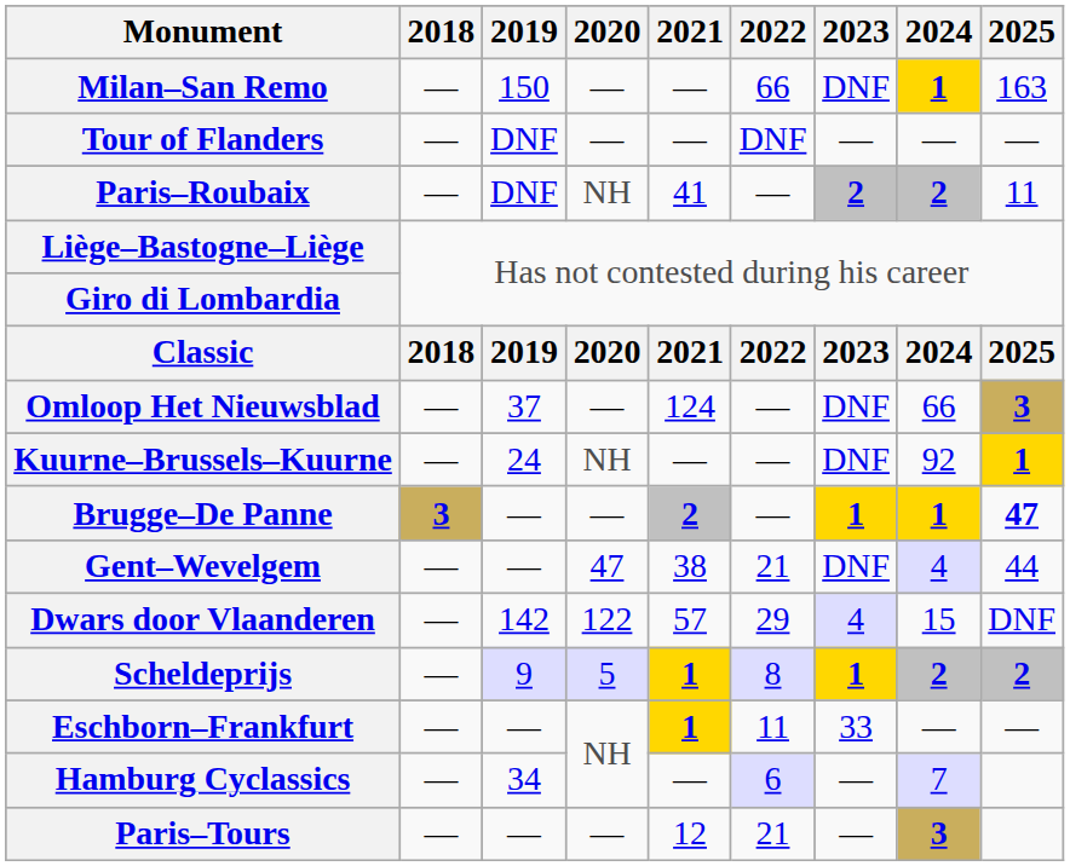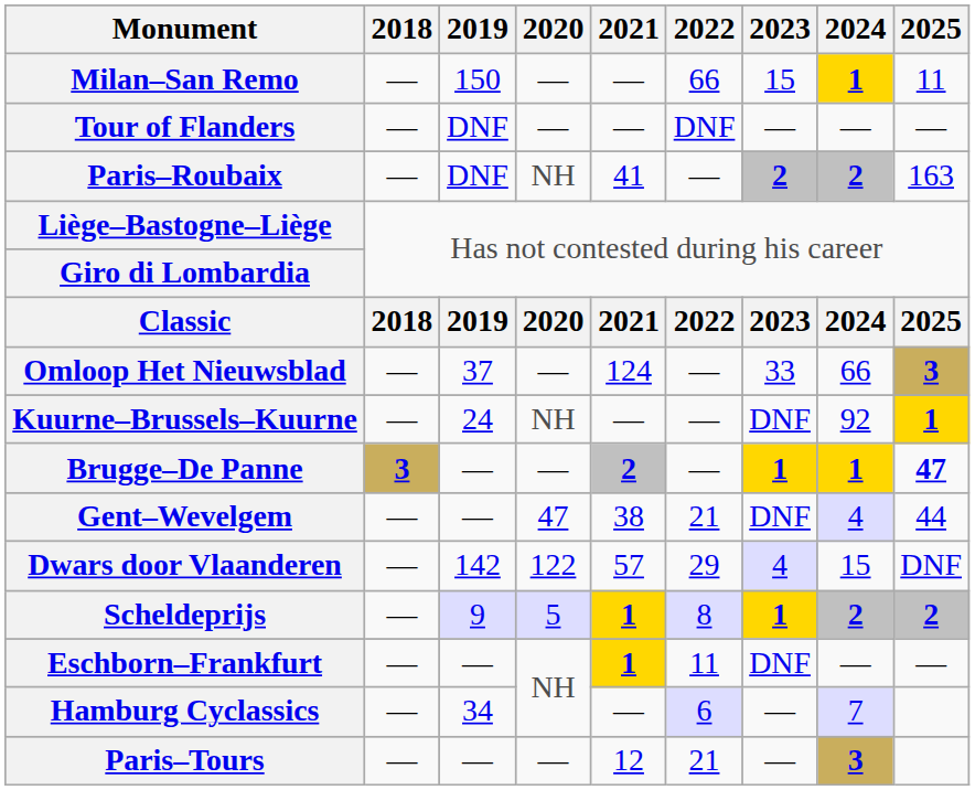Milan–San Remo | 2023: DNF -> 15
Milan–San Remo | 2025: 163 -> 11
Paris–Roubaix | 2025: 11 -> 163
Omloop Het Nieuwsblad | 2023: DNF -> 33
Eschborn–Frankfurt | 2023: 33 -> DNF
